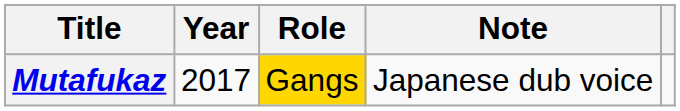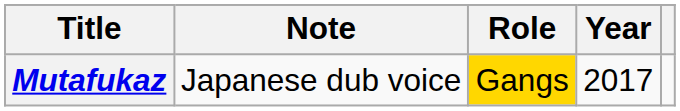columns swapped: Year <-> Note
